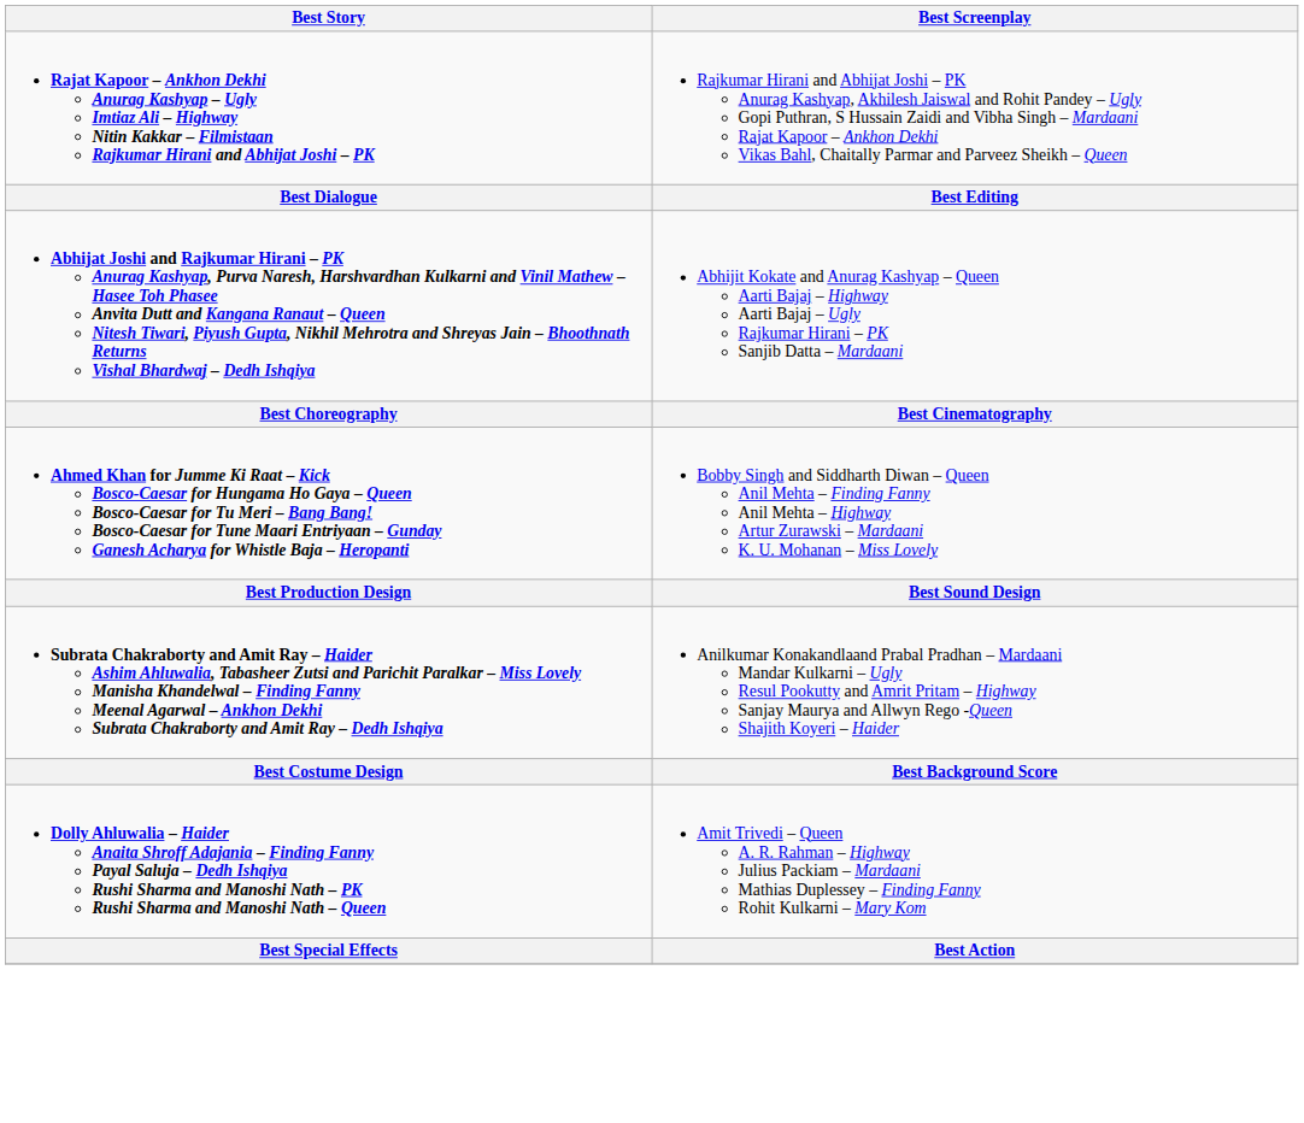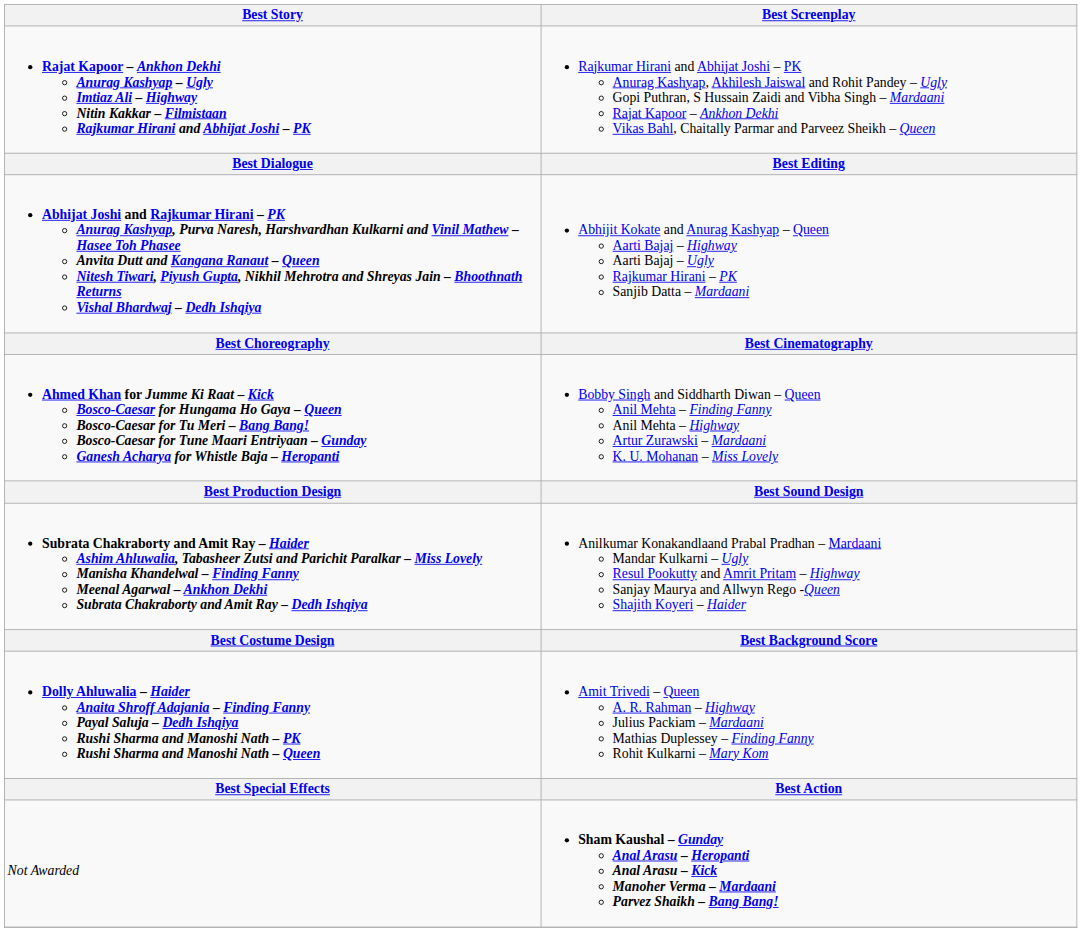+ row: Not Awarded | Sham Kaushal – Gunday Anal Arasu – Heropanti Anal Arasu – Kick Manoher Verma – Mardaani Parvez Shaikh – Bang Bang!
